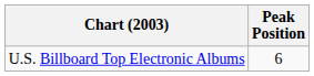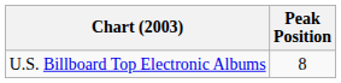U.S. Billboard Top Electronic Albums | Peak Position: 6 -> 8
